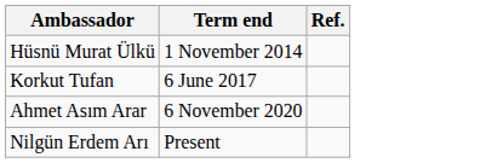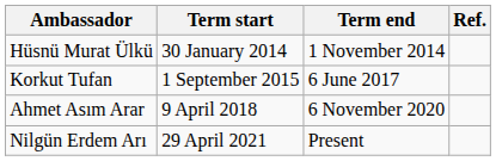+ column: Term start | 30 January 2014 | 1 September 2015 | 9 April 2018 | 29 April 2021
